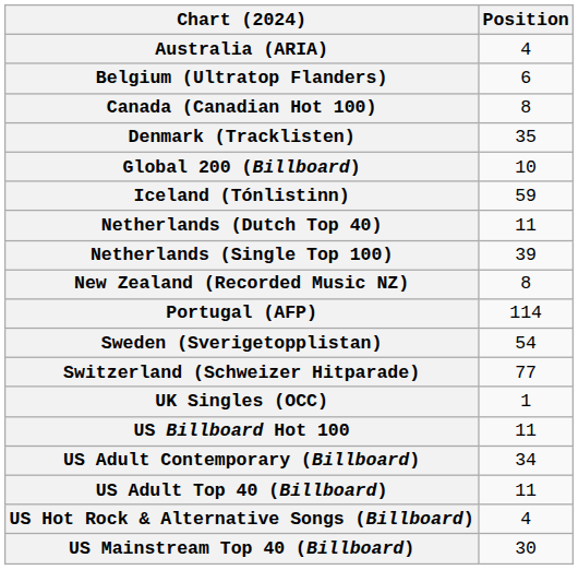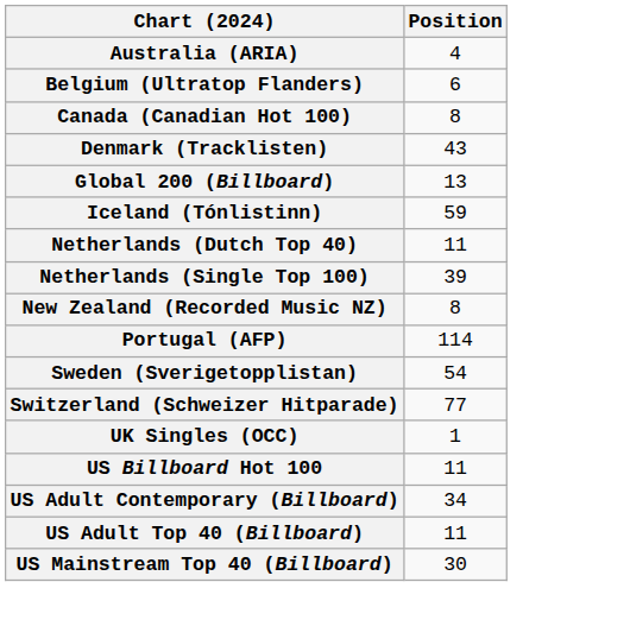Denmark (Tracklisten) | Position: 35 -> 43
Global 200 (Billboard) | Position: 10 -> 13
- row: US Hot Rock & Alternative Songs (Billboard) | 4
